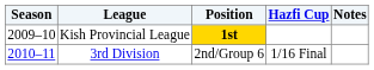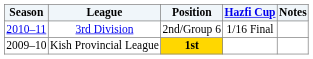rows swapped: Kish Provincial League <-> 3rd Division
